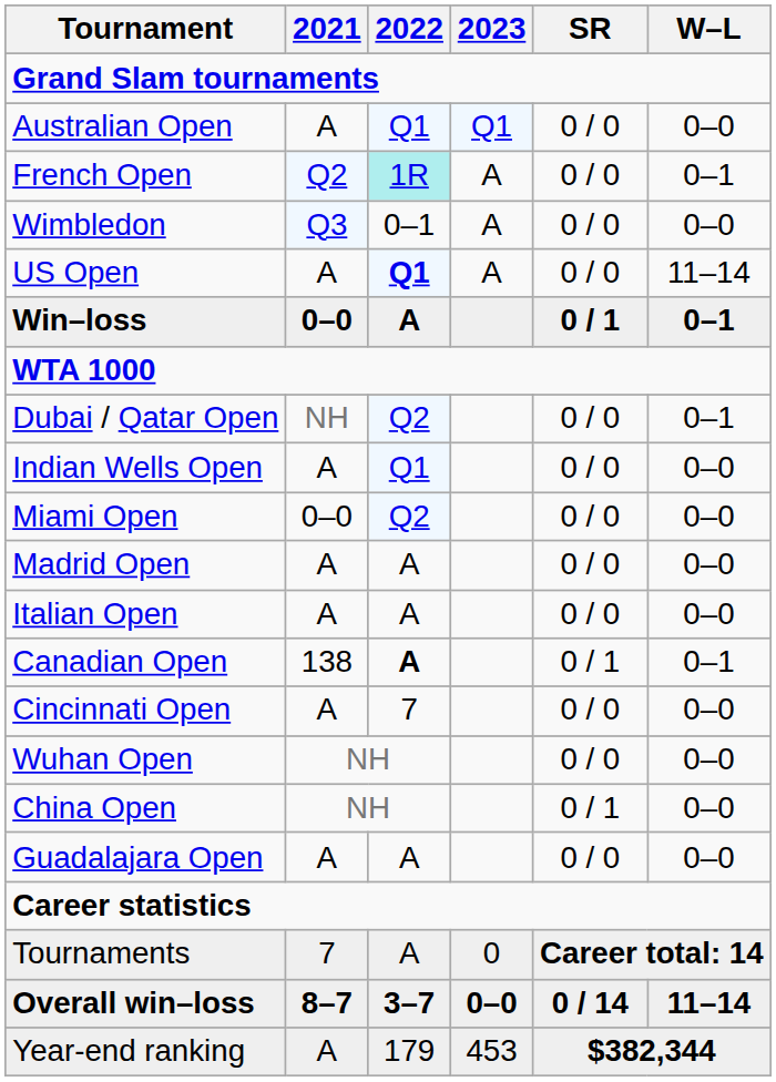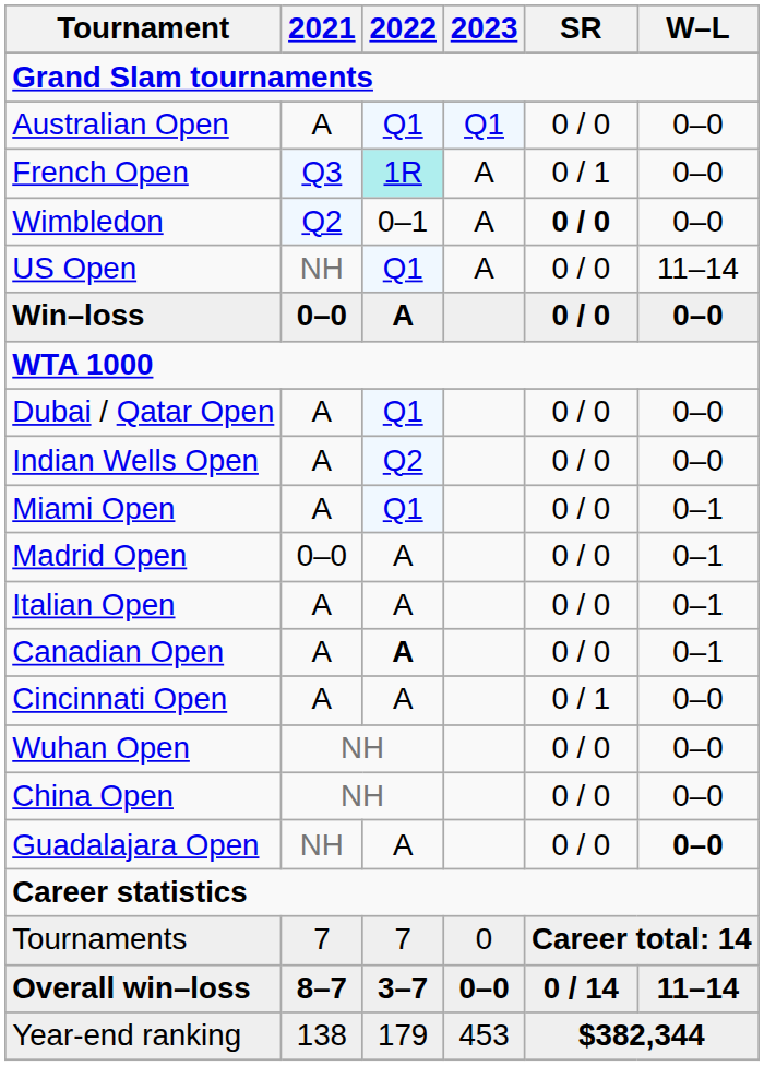French Open | 2021: Q2 -> Q3
French Open | SR: 0 / 0 -> 0 / 1
French Open | W–L: 0–1 -> 0–0
Wimbledon | 2021: Q3 -> Q2
Wimbledon | SR: normal -> bold
US Open | 2021: A -> NH
US Open | 2022: bold -> normal
Win–loss | SR: 0 / 1 -> 0 / 0
Win–loss | W–L: 0–1 -> 0–0
Dubai / Qatar Open | 2021: NH -> A
Dubai / Qatar Open | 2022: Q2 -> Q1
Dubai / Qatar Open | W–L: 0–1 -> 0–0
Indian Wells Open | 2022: Q1 -> Q2
Miami Open | 2021: 0–0 -> A
Miami Open | 2022: Q2 -> Q1
Miami Open | W–L: 0–0 -> 0–1
Madrid Open | 2021: A -> 0–0
Madrid Open | W–L: 0–0 -> 0–1
Italian Open | W–L: 0–0 -> 0–1
Canadian Open | 2021: 138 -> A
Canadian Open | SR: 0 / 1 -> 0 / 0
Cincinnati Open | 2022: 7 -> A
Cincinnati Open | SR: 0 / 0 -> 0 / 1
China Open | SR: 0 / 1 -> 0 / 0
Guadalajara Open | 2021: A -> NH
Guadalajara Open | W–L: normal -> bold
Tournaments | 2022: A -> 7
Year-end ranking | 2021: A -> 138
